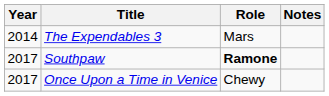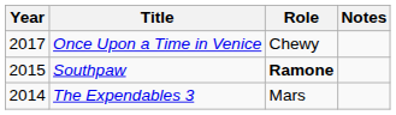rows swapped: The Expendables 3 <-> Once Upon a Time in Venice
Southpaw | Year: 2017 -> 2015
